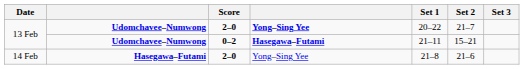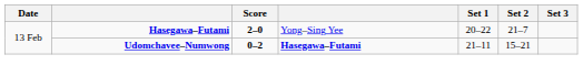13 Feb / 2–0 | column 2: Udomchavee–Numwong -> Hasegawa–Futami
13 Feb / 2–0 | column 4: bold -> normal
- row: 14 Feb | Hasegawa–Futami | 2–0 | Yong–Sing Yee | 21–8 | 21–6
